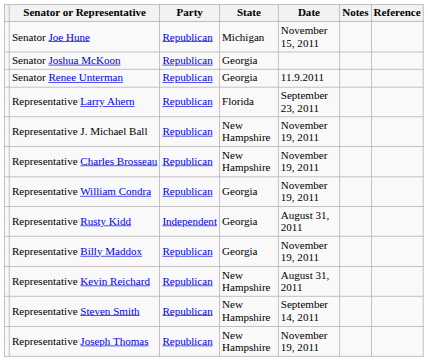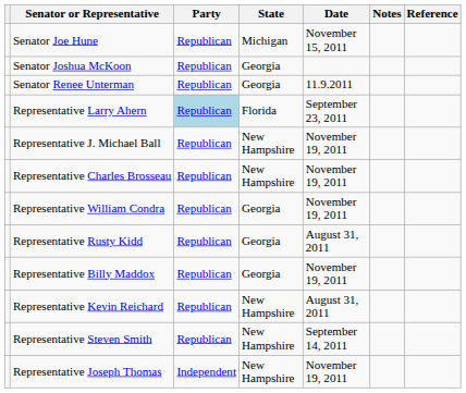Representative Larry Ahern | Party: no background -> lightblue background
Representative Rusty Kidd | Party: Independent -> Republican
Representative Joseph Thomas | Party: Republican -> Independent
